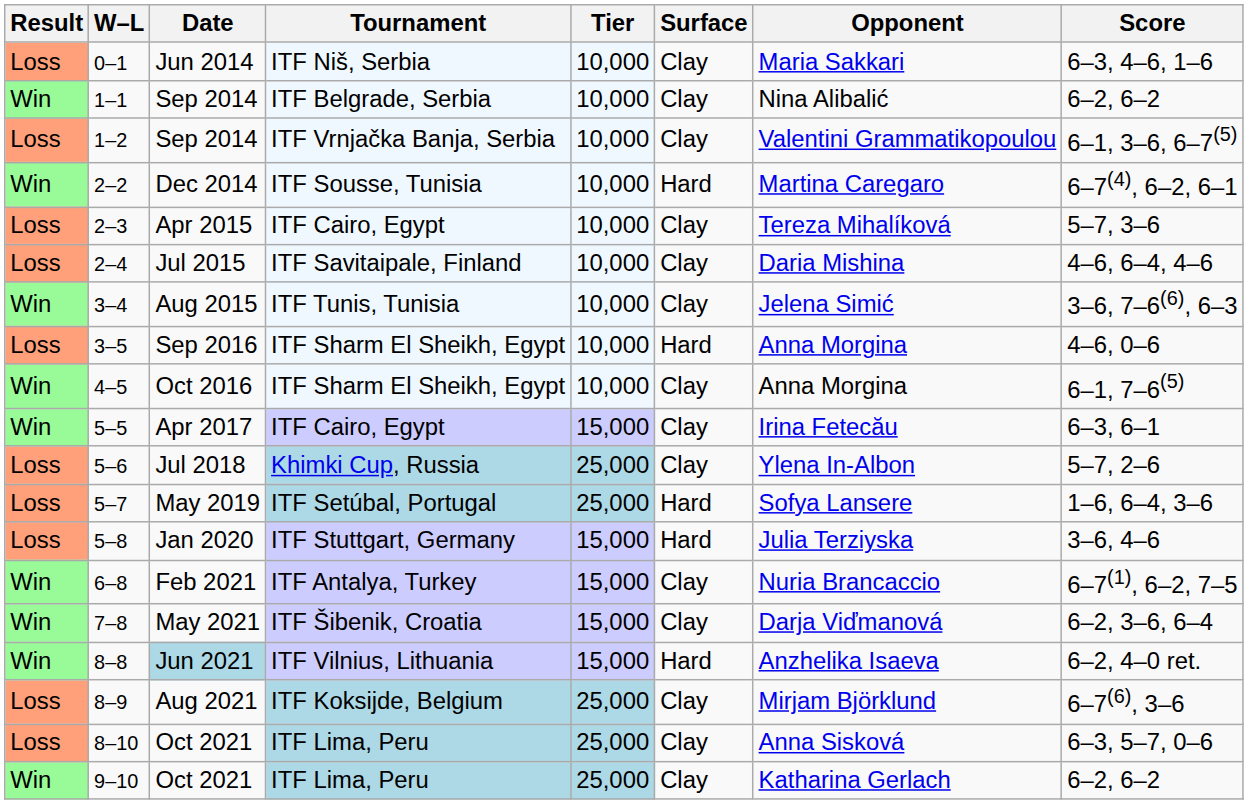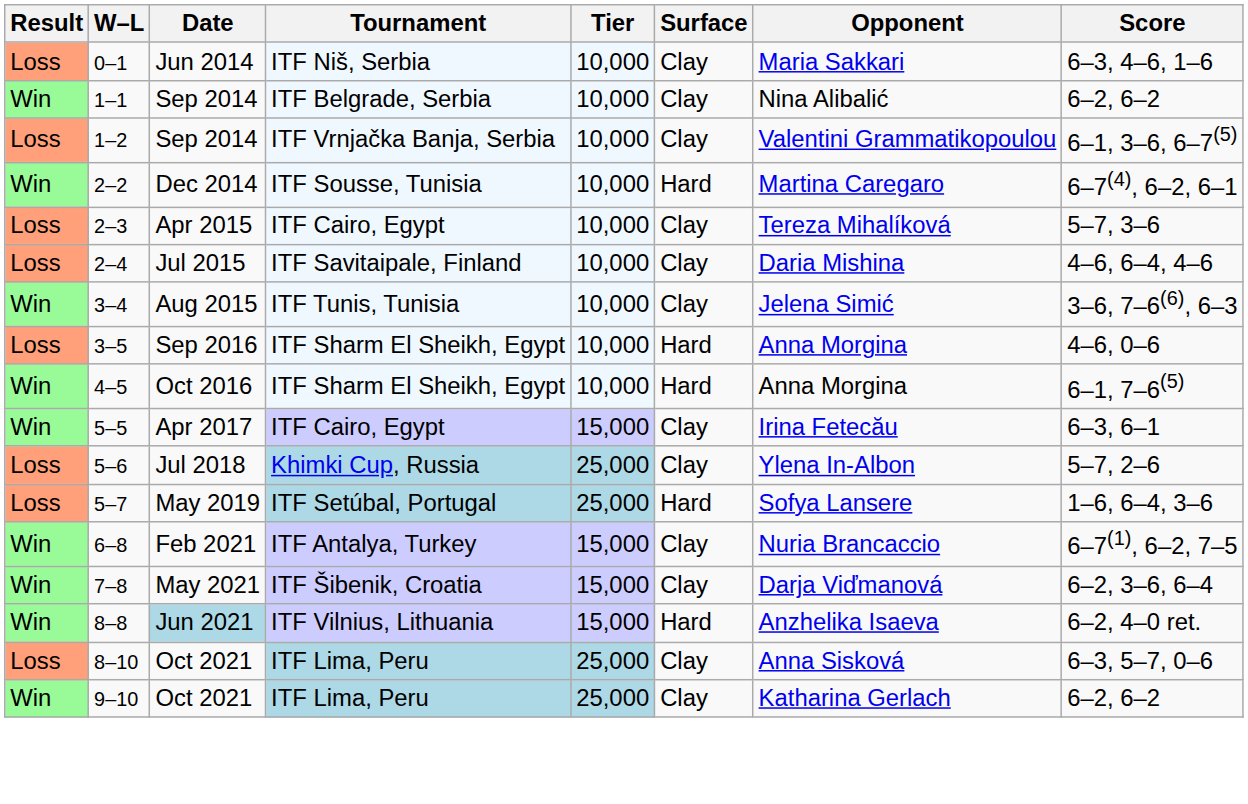4–5 | Surface: Clay -> Hard
- row: Loss | 5–8 | Jan 2020 | ITF Stuttgart, Germany | 15,000 | Hard | Julia Terziyska | 3–6, 4–6
- row: Loss | 8–9 | Aug 2021 | ITF Koksijde, Belgium | 25,000 | Clay | Mirjam Björklund | 6–7(6), 3–6
